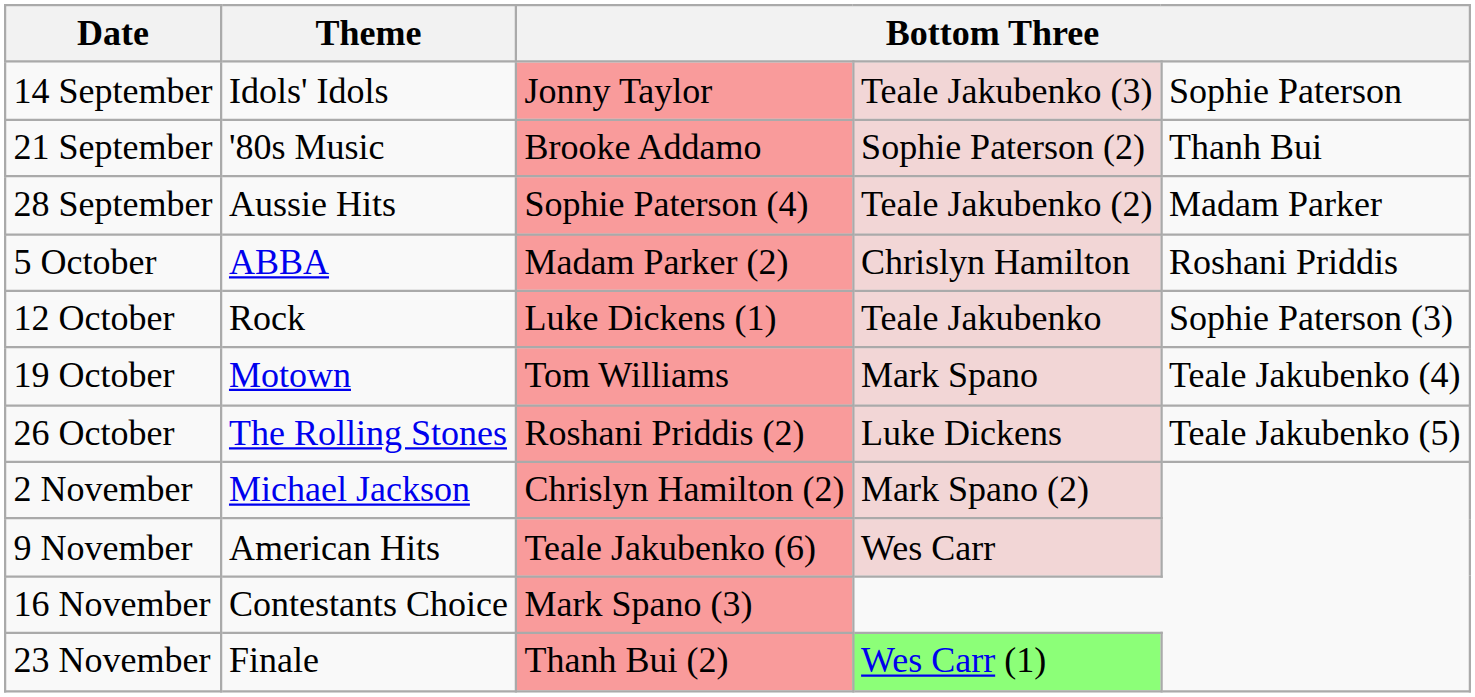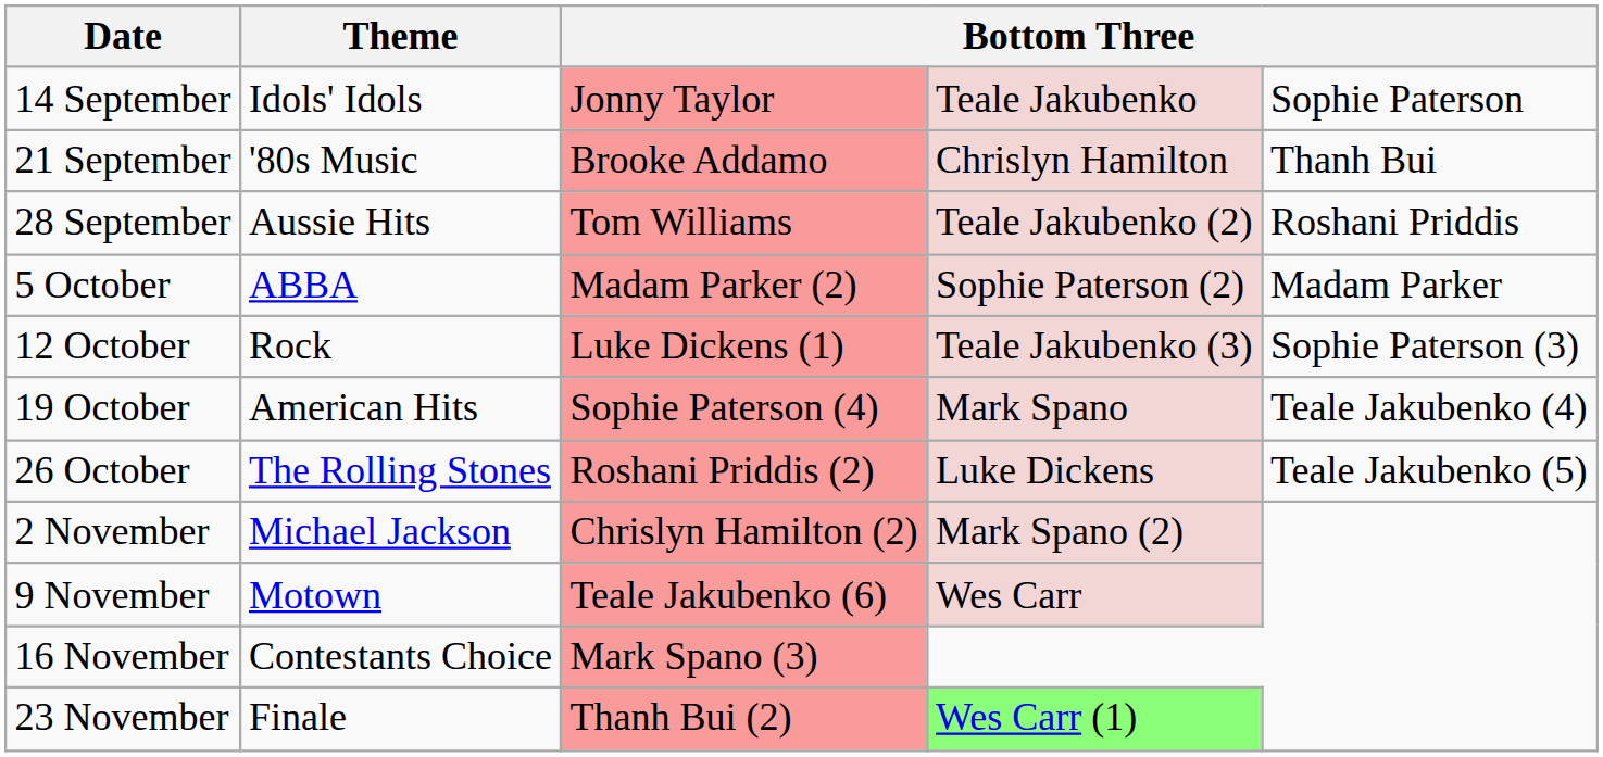14 September | column 4: Teale Jakubenko (3) -> Teale Jakubenko
21 September | column 4: Sophie Paterson (2) -> Chrislyn Hamilton
28 September | column 3: Sophie Paterson (4) -> Tom Williams
28 September | column 5: Madam Parker -> Roshani Priddis
5 October | column 4: Chrislyn Hamilton -> Sophie Paterson (2)
5 October | column 5: Roshani Priddis -> Madam Parker
12 October | column 4: Teale Jakubenko -> Teale Jakubenko (3)
19 October | Theme: Motown -> American Hits
19 October | column 3: Tom Williams -> Sophie Paterson (4)
9 November | Theme: American Hits -> Motown
